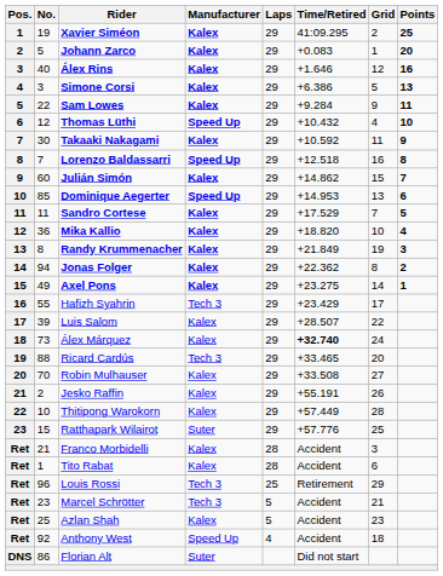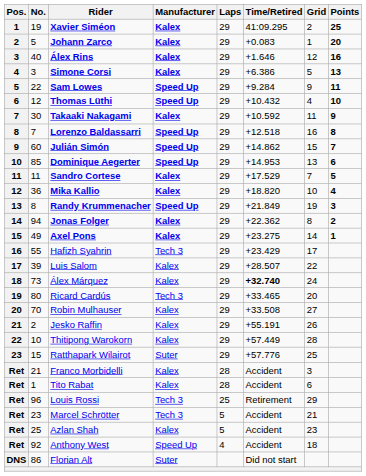Sam Lowes | Manufacturer: Kalex -> Speed Up
Julián Simón | Manufacturer: Kalex -> Speed Up
Randy Krummenacher | Manufacturer: Kalex -> Speed Up
Ricard Cardús | No.: 88 -> 80
